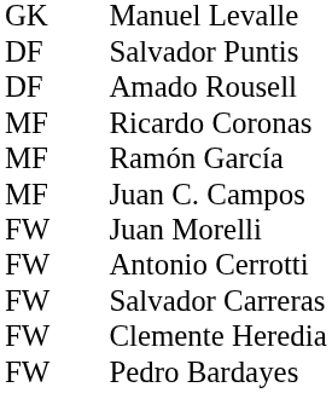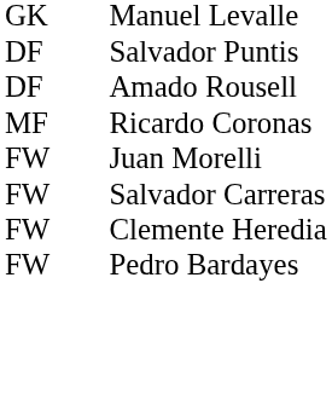- row: MF | Ramón García
- row: MF | Juan C. Campos
- row: FW | Antonio Cerrotti
